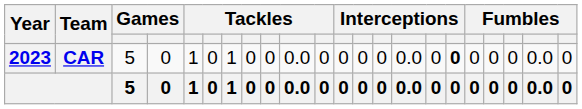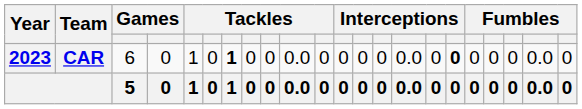CAR | column 3: 5 -> 6
CAR | column 7: normal -> bold
